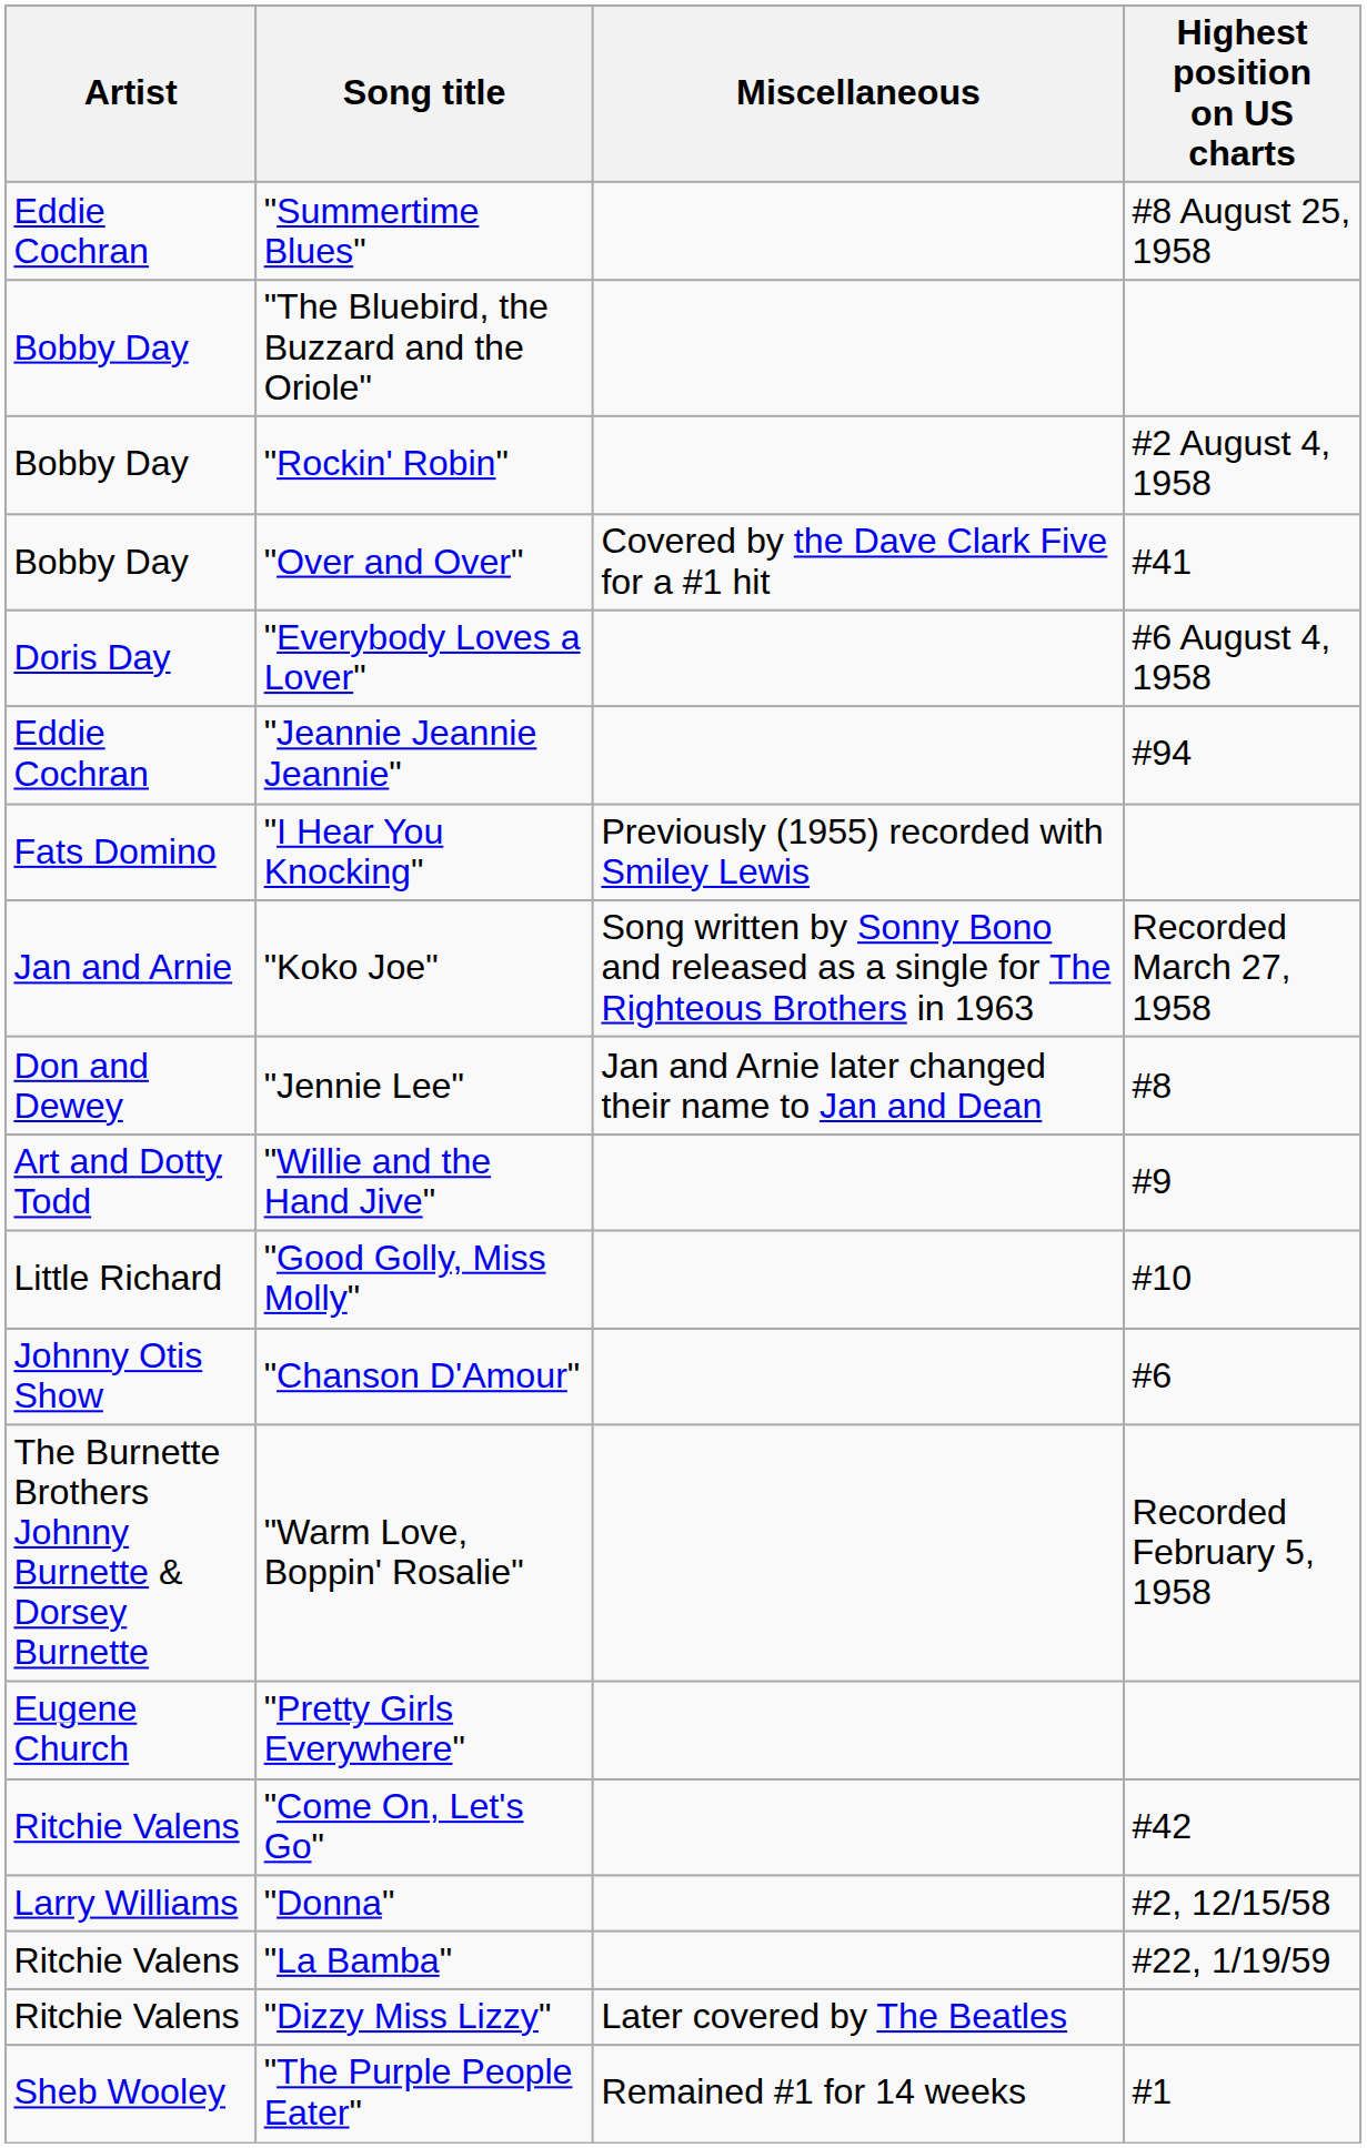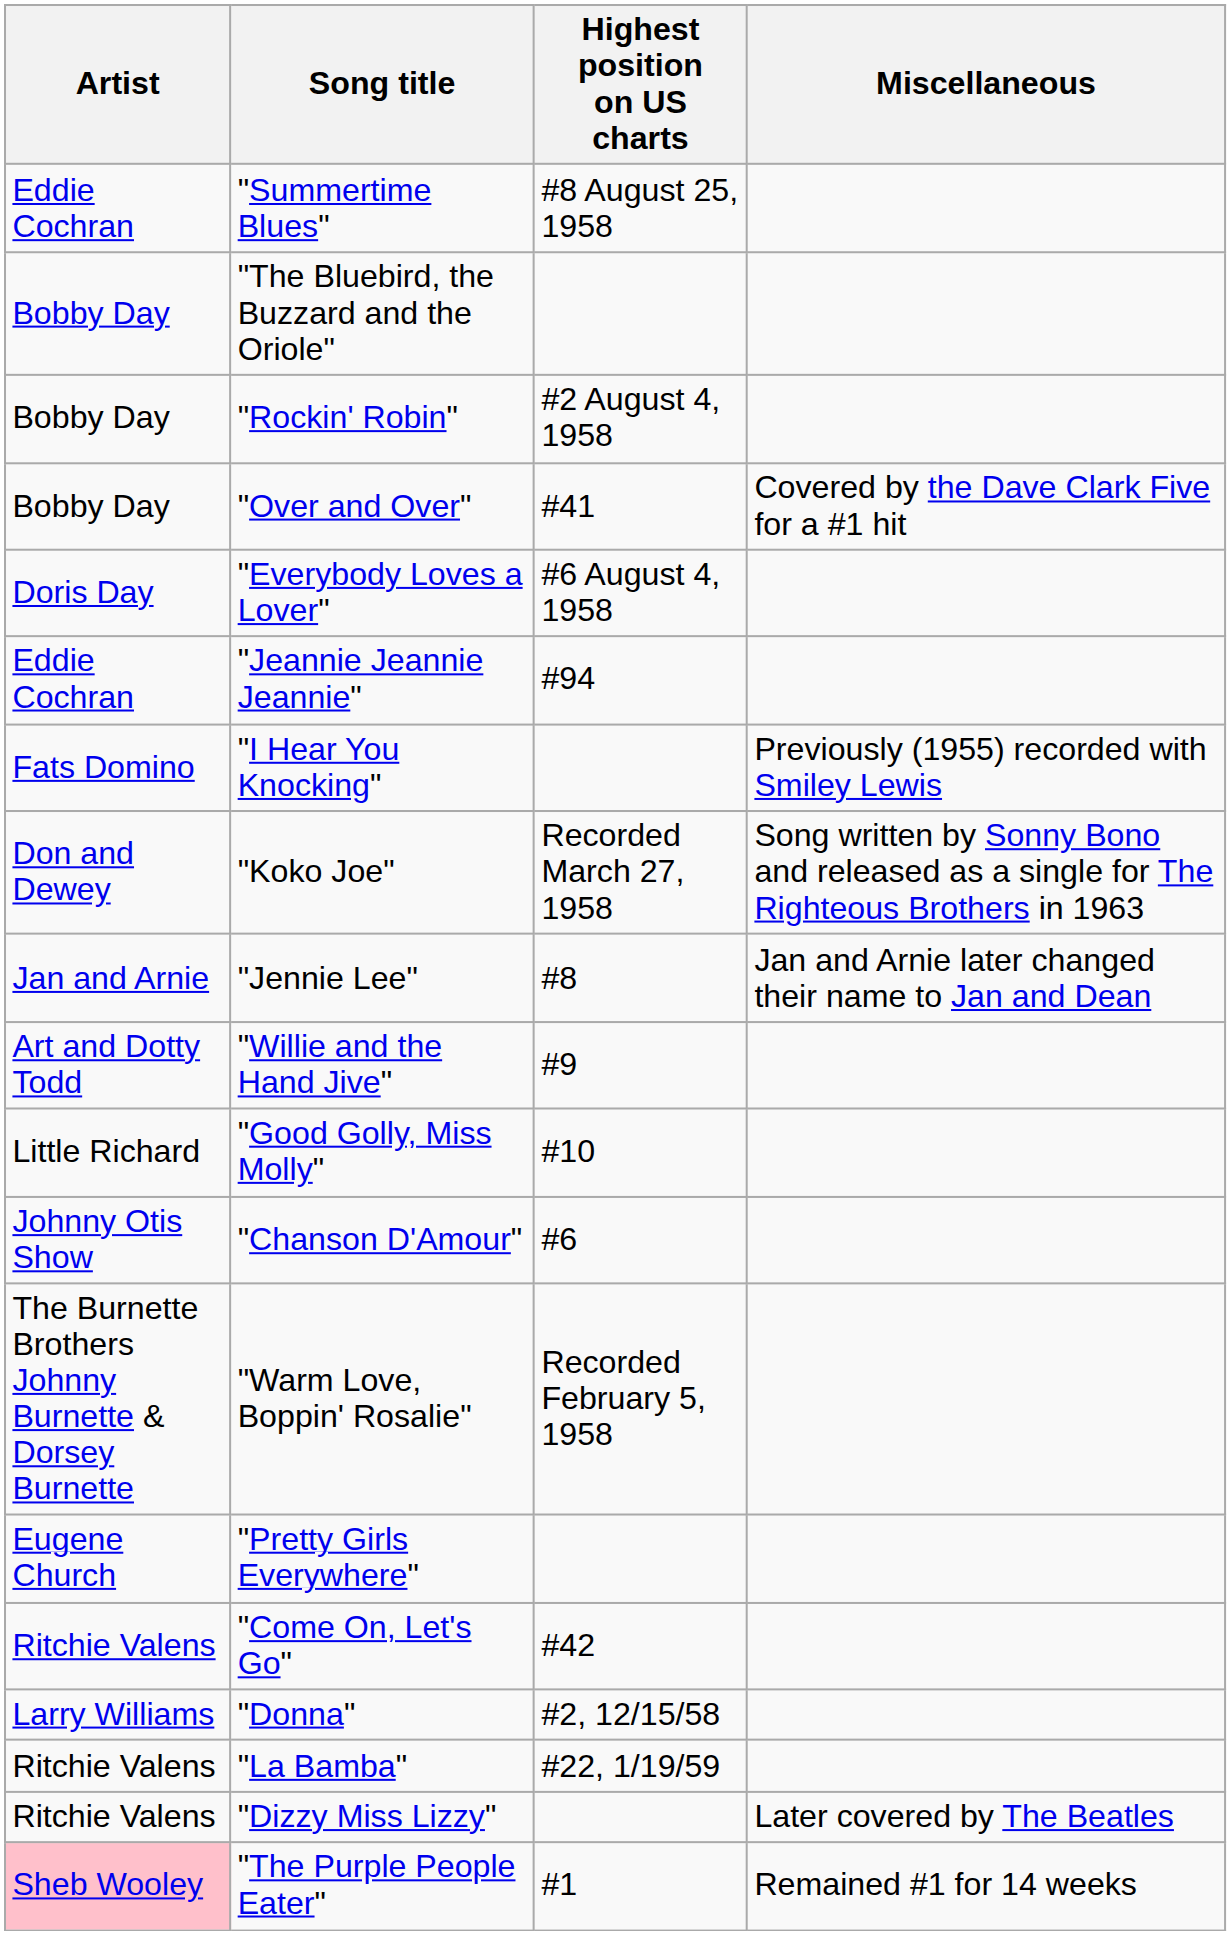columns swapped: Highest position on US charts <-> Miscellaneous
"Koko Joe" | Artist: Jan and Arnie -> Don and Dewey
"Jennie Lee" | Artist: Don and Dewey -> Jan and Arnie
"The Purple People Eater" | Artist: no background -> pink background
